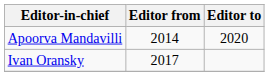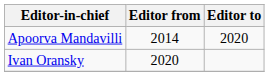Ivan Oransky | Editor from: 2017 -> 2020
